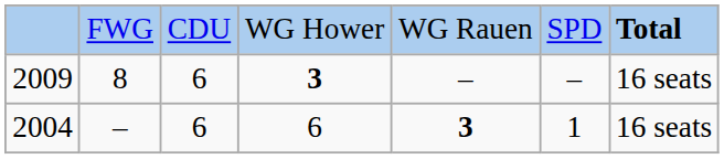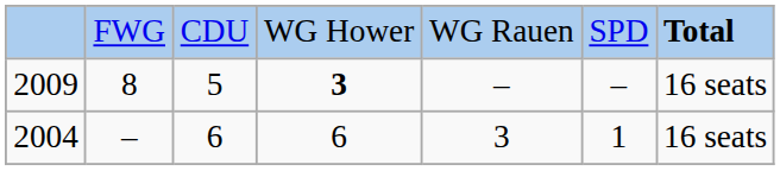2009 | column 3: 6 -> 5
2004 | column 5: bold -> normal
